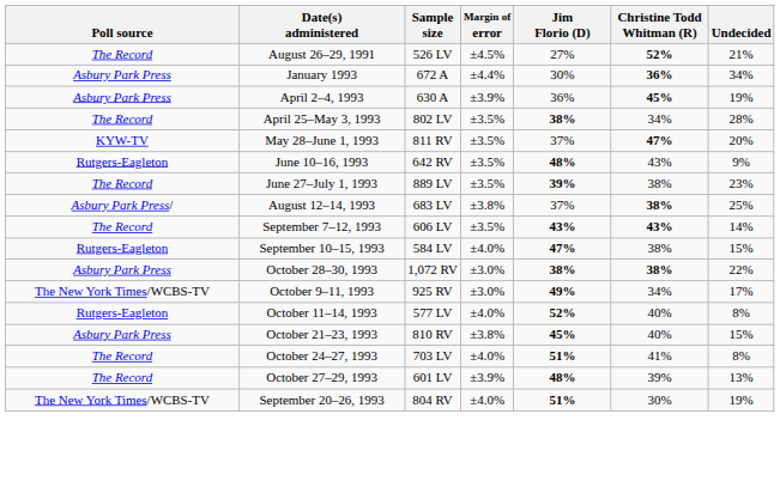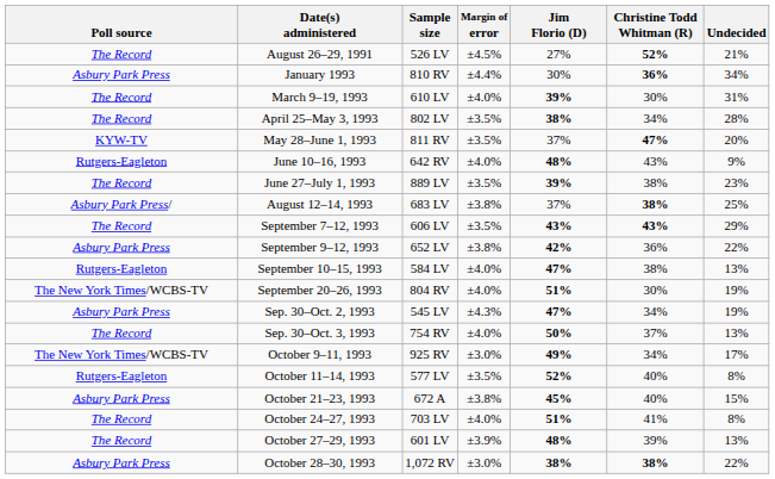January 1993 | Sample size: 672 A -> 810 RV
+ row: The Record | March 9–19, 1993 | 610 LV | ±4.0% | 39% | 30% | 31%
- row: Asbury Park Press | April 2–4, 1993 | 630 A | ±3.9% | 36% | 45% | 19%
June 10–16, 1993 | Margin of error: ±3.5% -> ±4.0%
September 7–12, 1993 | Undecided: 14% -> 29%
+ row: Asbury Park Press | September 9–12, 1993 | 652 LV | ±3.8% | 42% | 36% | 22%
September 10–15, 1993 | Undecided: 15% -> 13%
rows swapped: September 20–26, 1993 <-> October 28–30, 1993
+ row: Asbury Park Press | Sep. 30–Oct. 2, 1993 | 545 LV | ±4.3% | 47% | 34% | 19%
+ row: The Record | Sep. 30–Oct. 3, 1993 | 754 RV | ±4.0% | 50% | 37% | 13%
October 11–14, 1993 | Margin of error: ±4.0% -> ±3.5%
October 21–23, 1993 | Sample size: 810 RV -> 672 A
